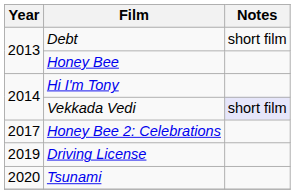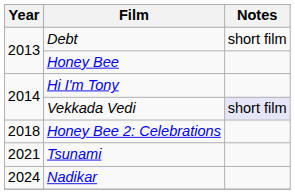Honey Bee 2: Celebrations | Year: 2017 -> 2018
- row: 2019 | Driving License
Tsunami | Year: 2020 -> 2021
+ row: 2024 | Nadikar
